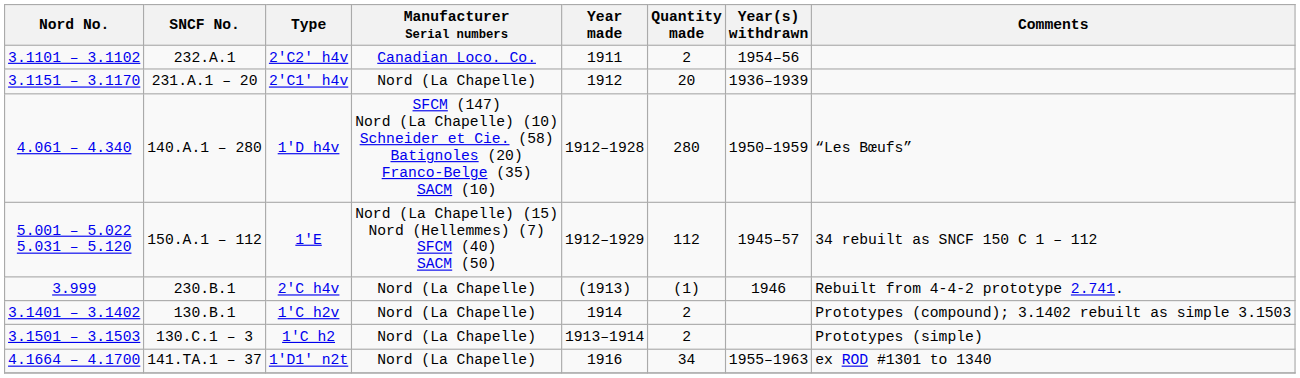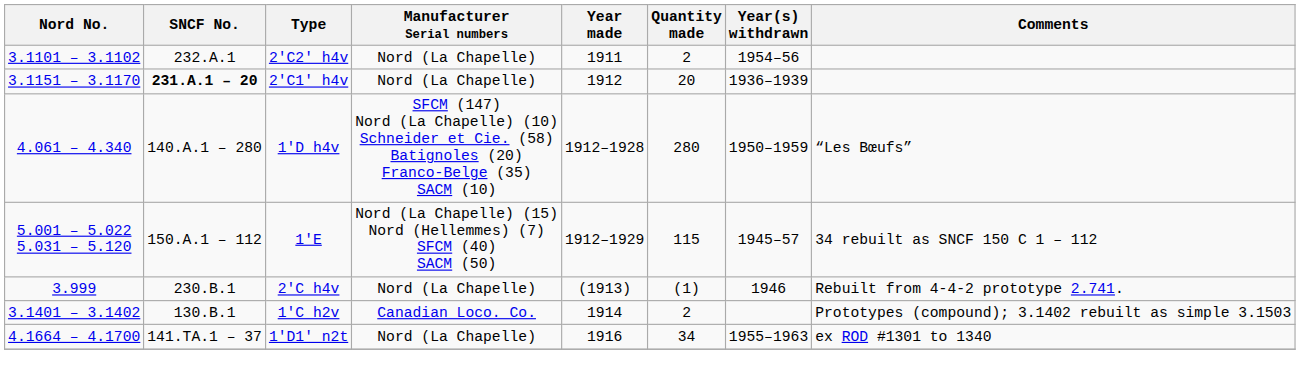2′C2′ h4v | Manufacturer Serial numbers: Canadian Loco. Co. -> Nord (La Chapelle)
2′C1′ h4v | SNCF No.: normal -> bold
1′E | Quantity made: 112 -> 115
1′C h2v | Manufacturer Serial numbers: Nord (La Chapelle) -> Canadian Loco. Co.
- row: 3.1501 – 3.1503 | 130.C.1 – 3 | 1′C h2 | Nord (La Chapelle) | 1913–1914 | 2 | Prototypes (simple)
